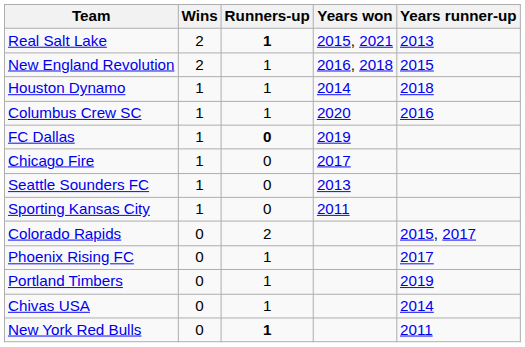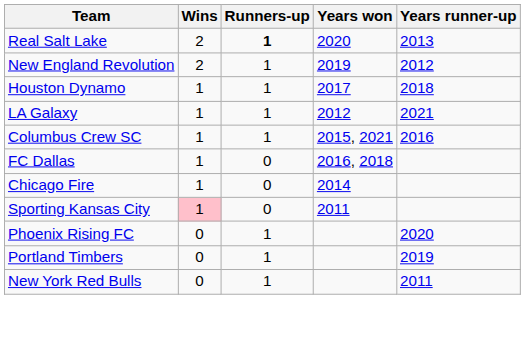Real Salt Lake | Years won: 2015, 2021 -> 2020
New England Revolution | Years won: 2016, 2018 -> 2019
New England Revolution | Years runner-up: 2015 -> 2012
Houston Dynamo | Years won: 2014 -> 2017
+ row: LA Galaxy | 1 | 1 | 2012 | 2021
Columbus Crew SC | Years won: 2020 -> 2015, 2021
FC Dallas | Runners-up: bold -> normal
FC Dallas | Years won: 2019 -> 2016, 2018
Chicago Fire | Years won: 2017 -> 2014
- row: Seattle Sounders FC | 1 | 0 | 2013
Sporting Kansas City | Wins: no background -> pink background
- row: Colorado Rapids | 0 | 2 | 2015, 2017
Phoenix Rising FC | Years runner-up: 2017 -> 2020
- row: Chivas USA | 0 | 1 | 2014
New York Red Bulls | Runners-up: bold -> normal
